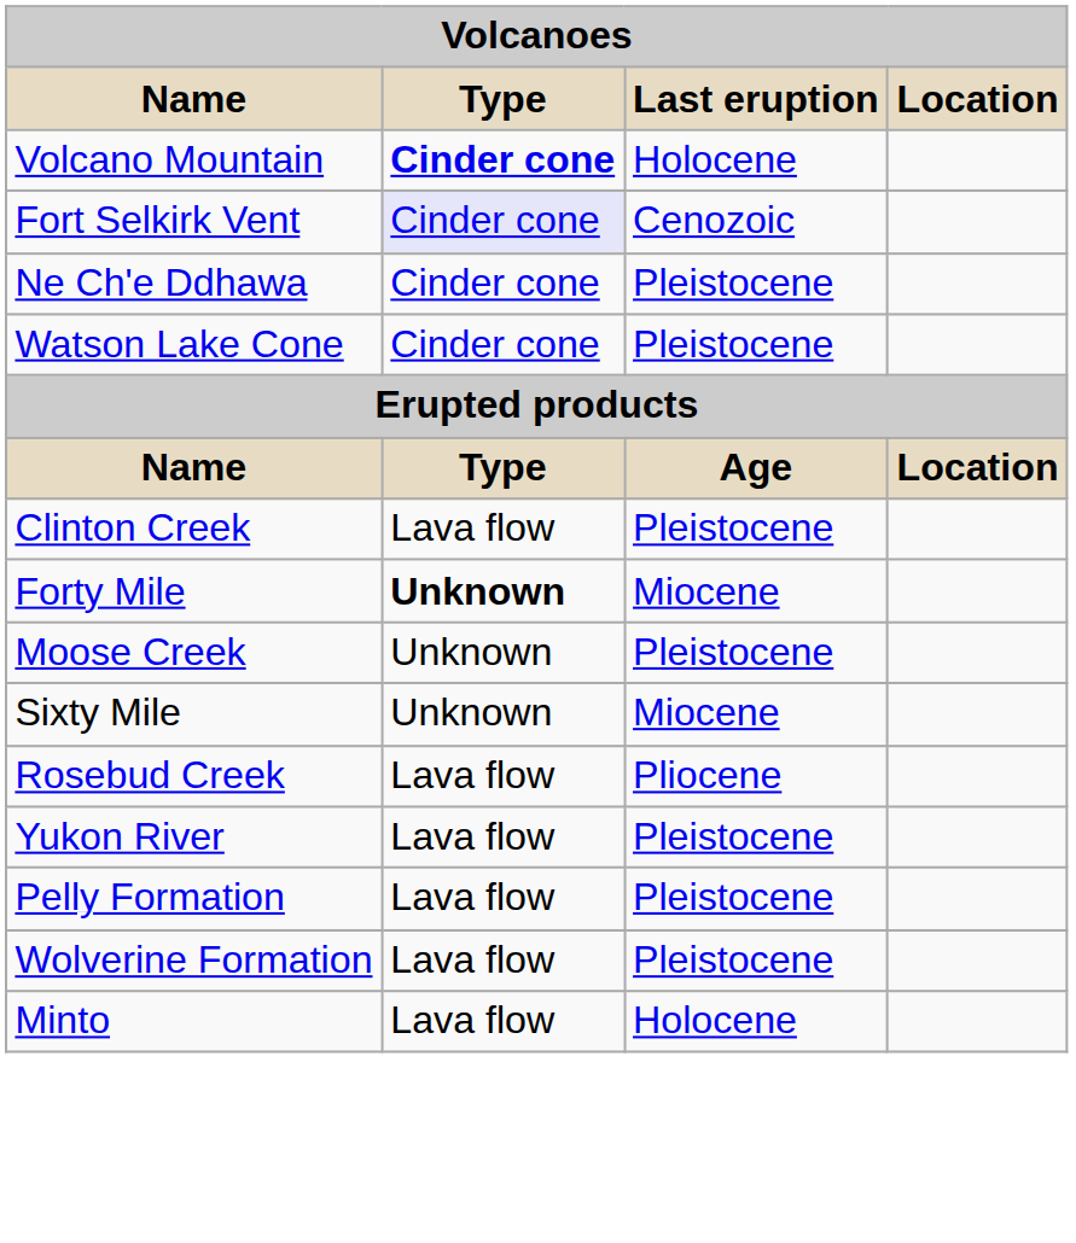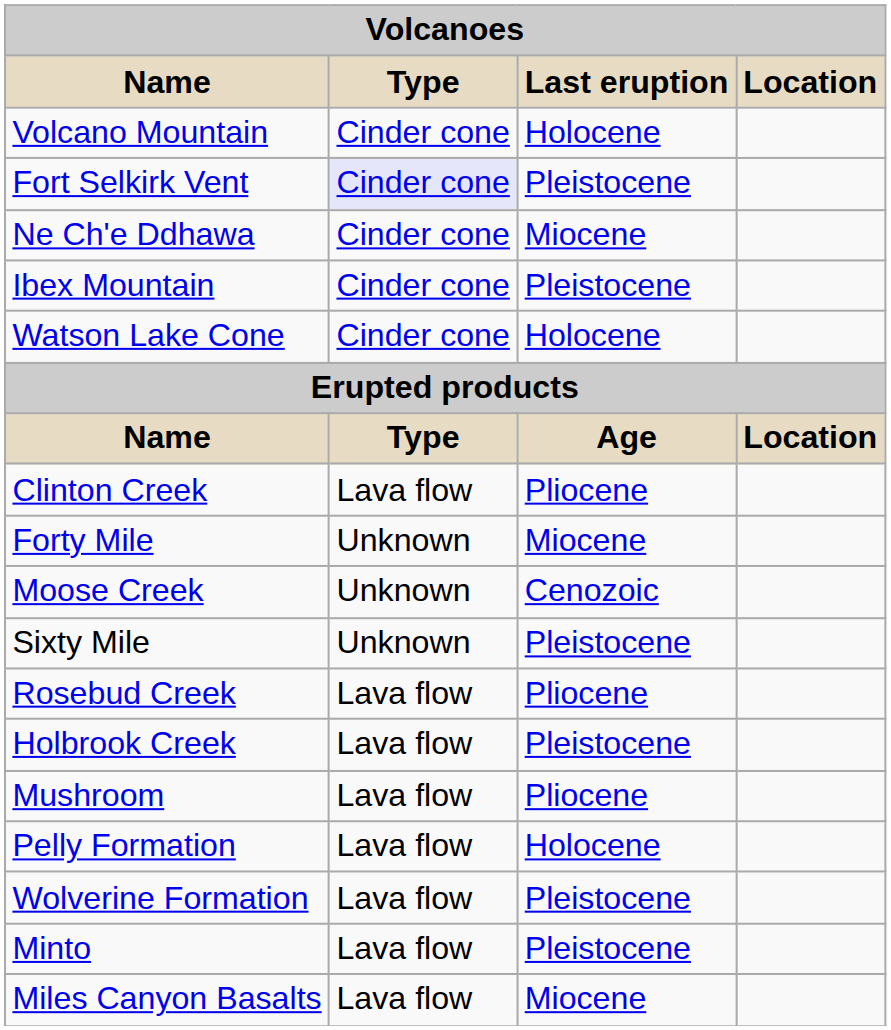Volcano Mountain | Type: bold -> normal
Fort Selkirk Vent | Last eruption: Cenozoic -> Pleistocene
Ne Ch'e Ddhawa | Last eruption: Pleistocene -> Miocene
+ row: Ibex Mountain | Cinder cone | Pleistocene
Watson Lake Cone | Last eruption: Pleistocene -> Holocene
Clinton Creek | Last eruption: Pleistocene -> Pliocene
Forty Mile | Type: bold -> normal
Moose Creek | Last eruption: Pleistocene -> Cenozoic
Sixty Mile | Last eruption: Miocene -> Pleistocene
- row: Yukon River | Lava flow | Pleistocene
+ row: Holbrook Creek | Lava flow | Pleistocene
+ row: Mushroom | Lava flow | Pliocene
Pelly Formation | Last eruption: Pleistocene -> Holocene
Minto | Last eruption: Holocene -> Pleistocene
+ row: Miles Canyon Basalts | Lava flow | Miocene
